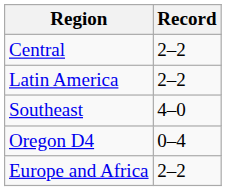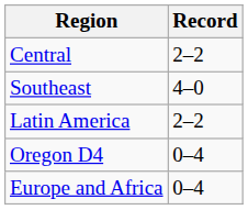rows swapped: Southeast <-> Latin America
Europe and Africa | Record: 2–2 -> 0–4
